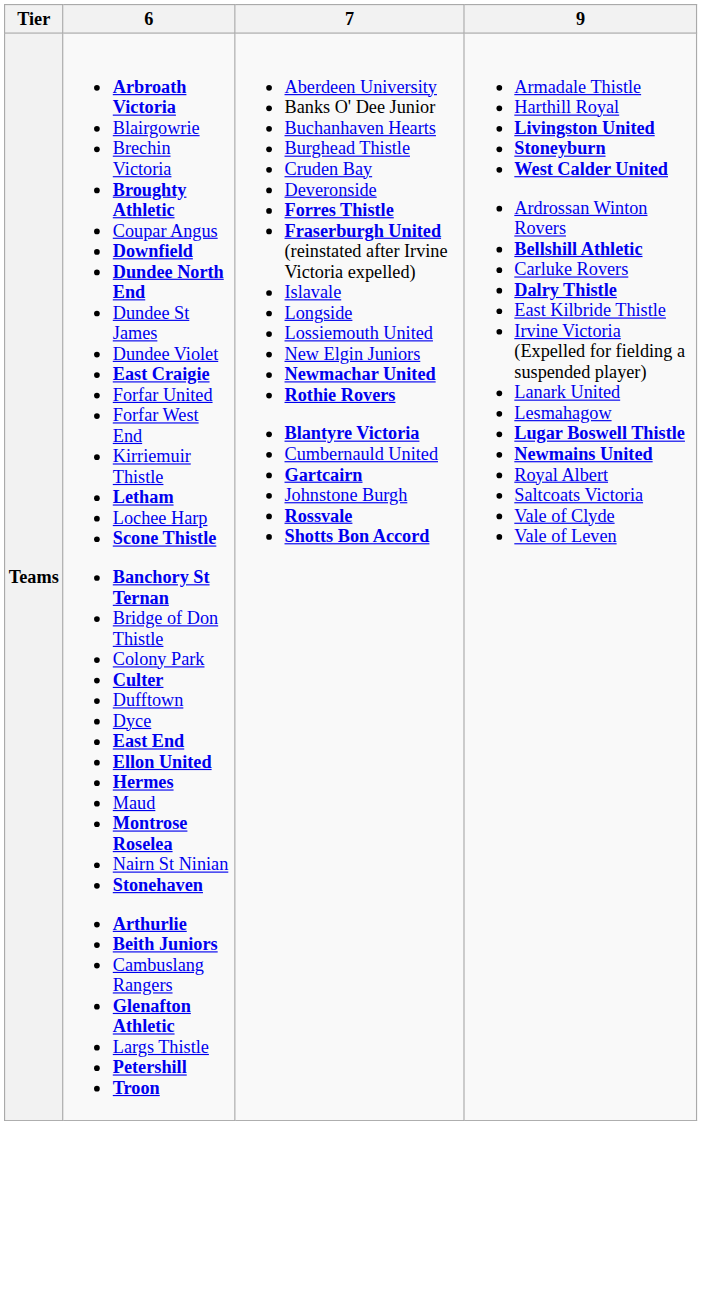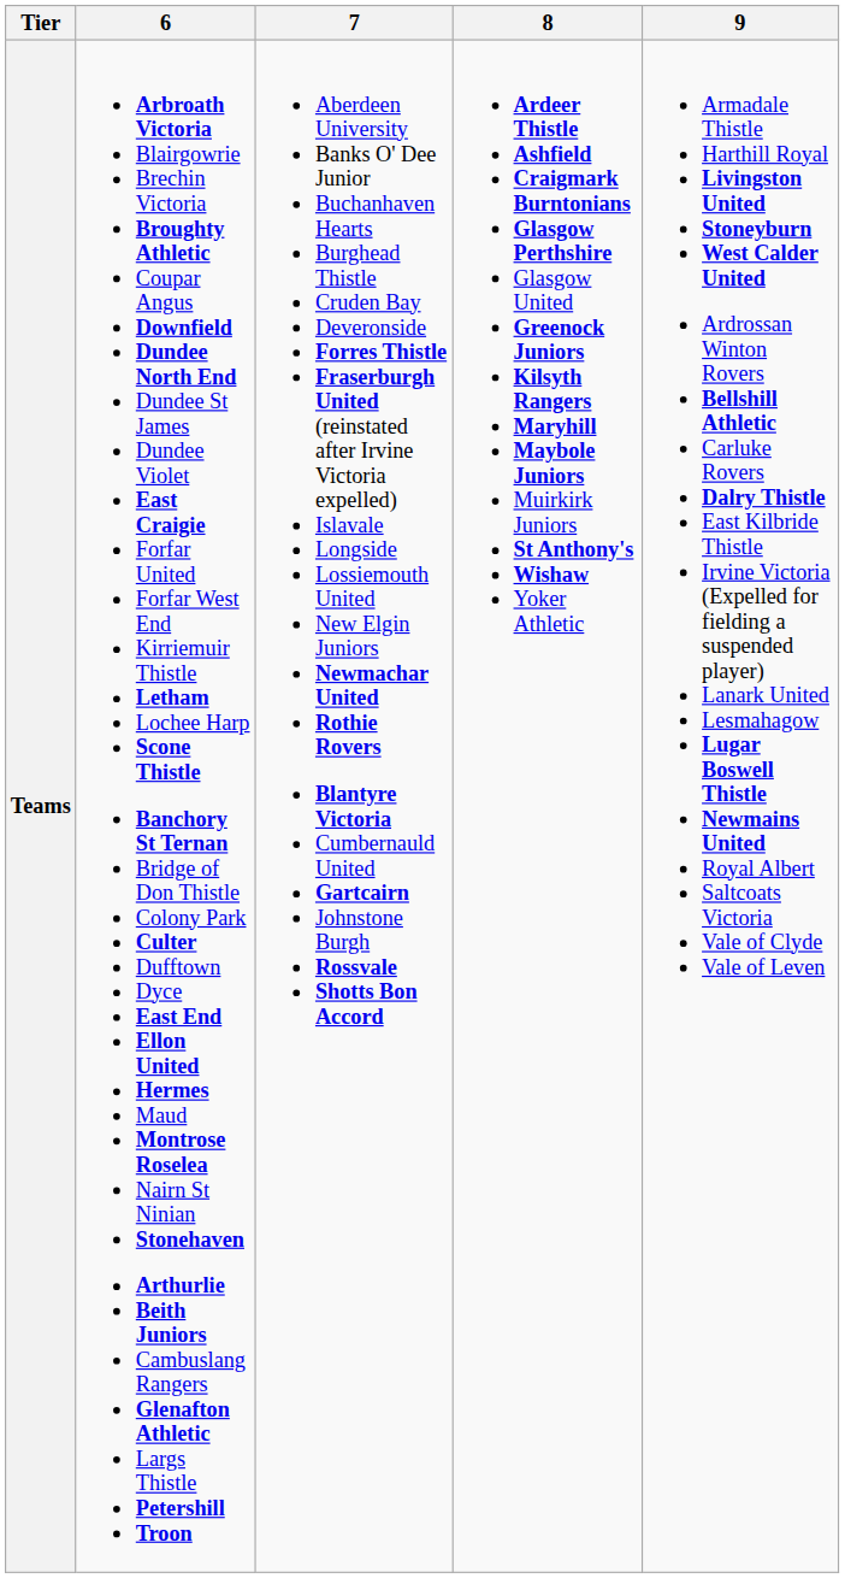+ column: 8 | Ardeer Thistle Ashfield Craigmark Burntonians Glasgow Perthshire Glasgow United Greenock Juniors Kilsyth Rangers Maryhill Maybole Juniors Muirkirk Juniors St Anthony's Wishaw Yoker Athletic
